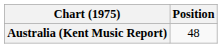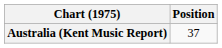Australia (Kent Music Report) | Position: 48 -> 37
